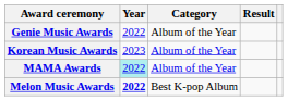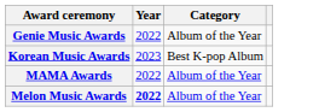- column: Result
Korean Music Awards | Category: Album of the Year -> Best K-pop Album
MAMA Awards | Year: paleturquoise background -> no background
Melon Music Awards | Category: Best K-pop Album -> Album of the Year
